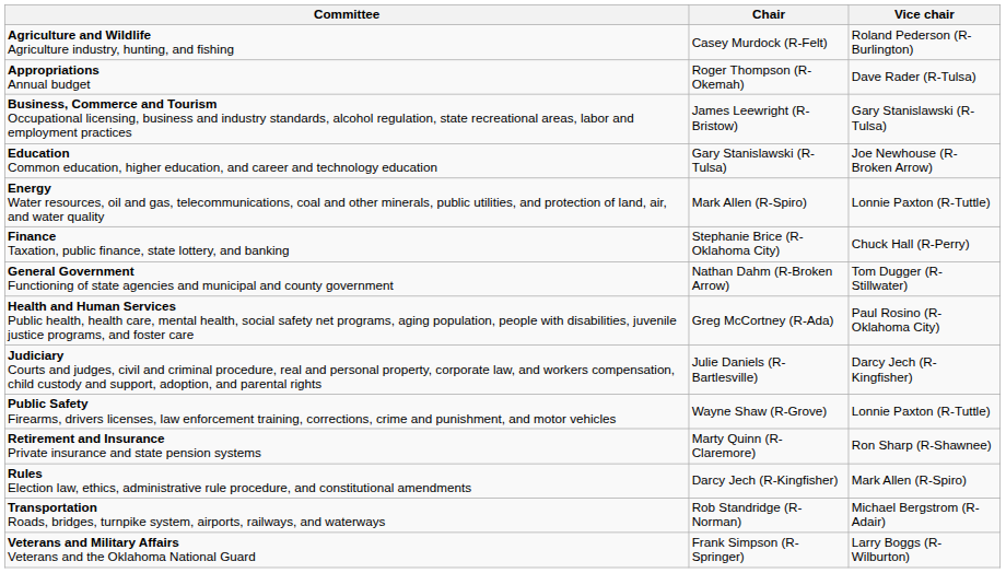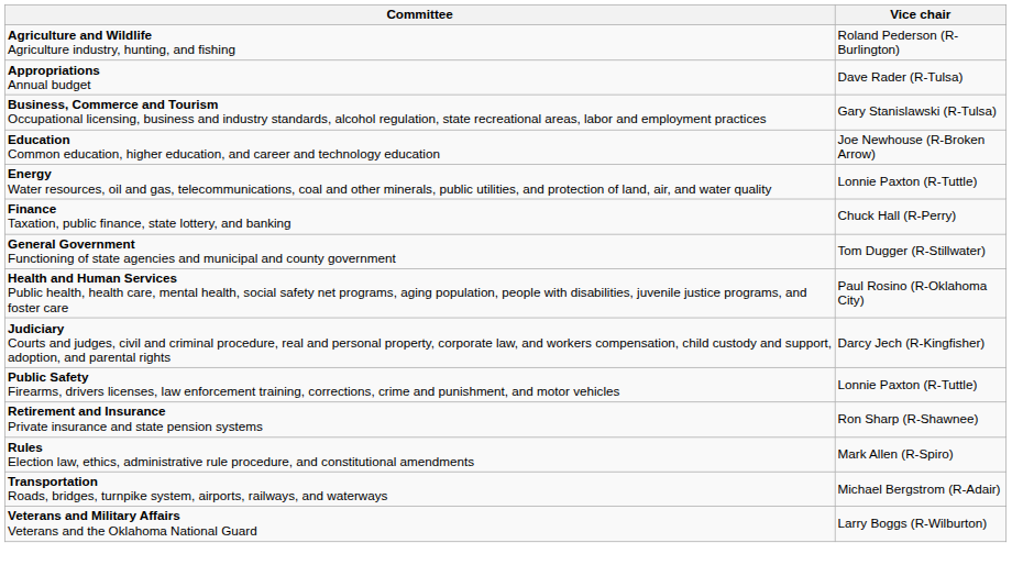- column: Chair | Casey Murdock (R-Felt) | Roger Thompson (R-Okemah) | James Leewright (R-Bristow) | Gary Stanislawski (R-Tulsa) | Mark Allen (R-Spiro) | Stephanie Brice (R-Oklahoma City) | Nathan Dahm (R-Broken Arrow) | Greg McCortney (R-Ada) | Julie Daniels (R-Bartlesville) | Wayne Shaw (R-Grove) | Marty Quinn (R-Claremore) | Darcy Jech (R-Kingfisher) | Rob Standridge (R-Norman) | Frank Simpson (R-Springer)
